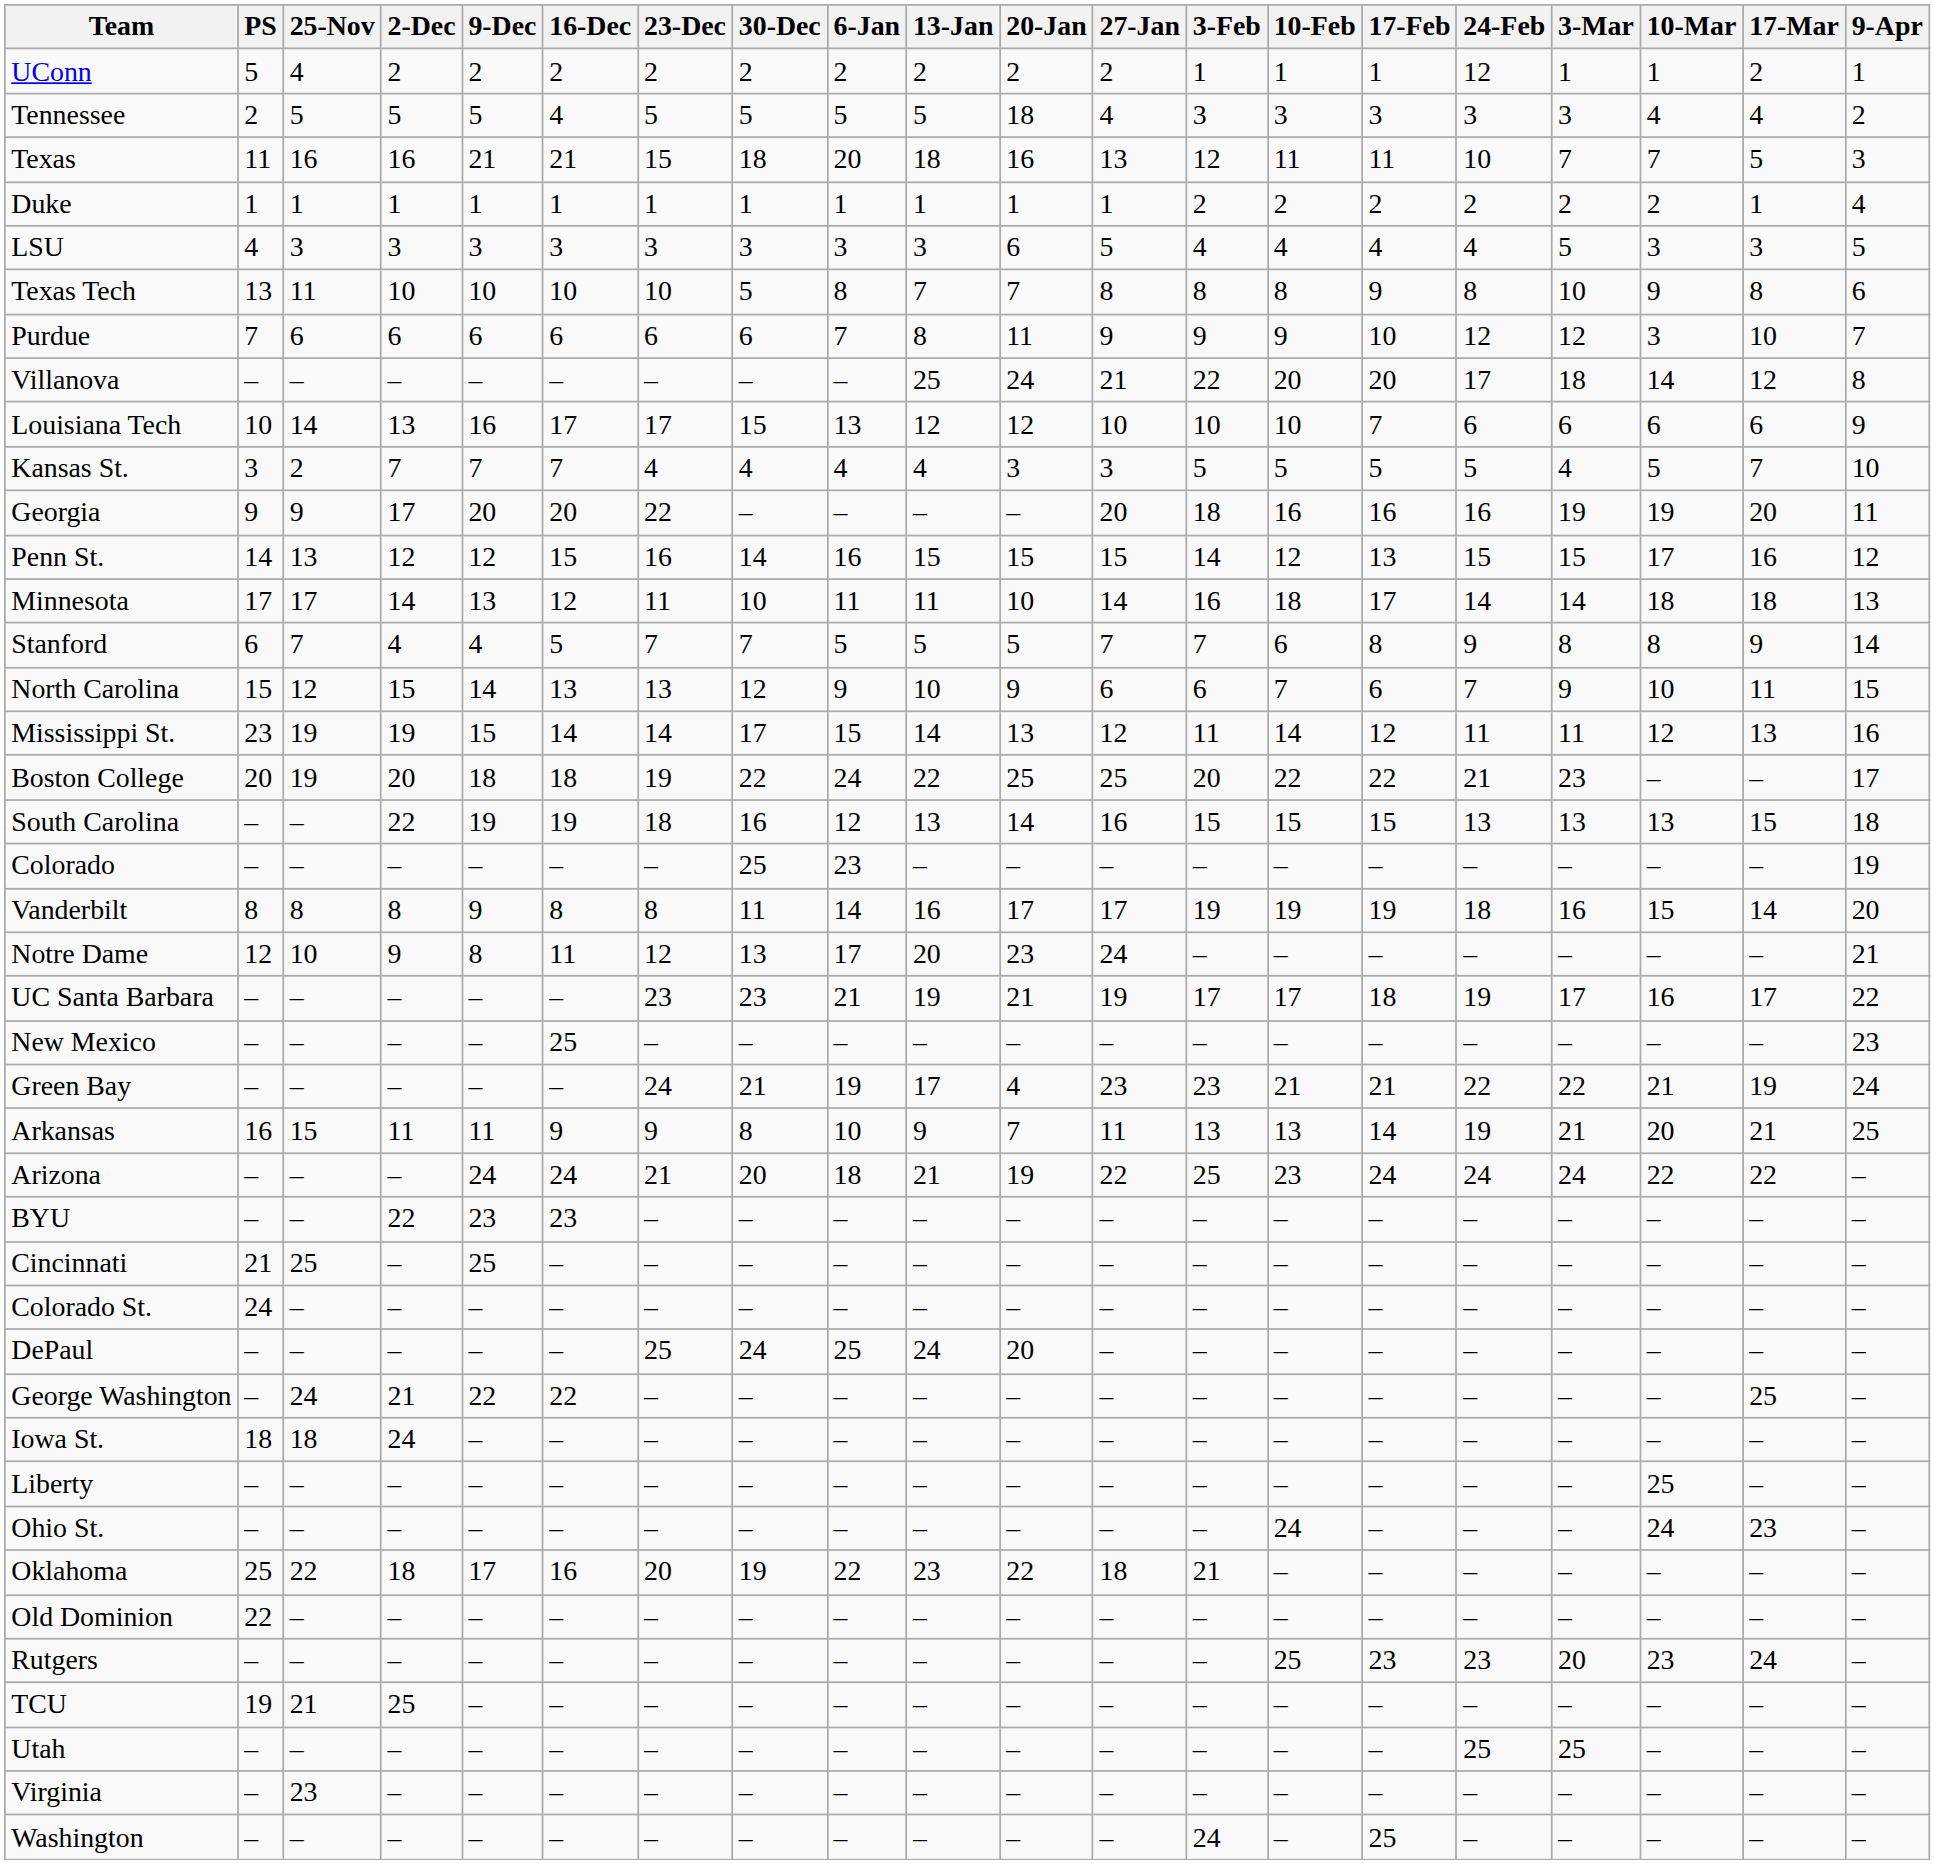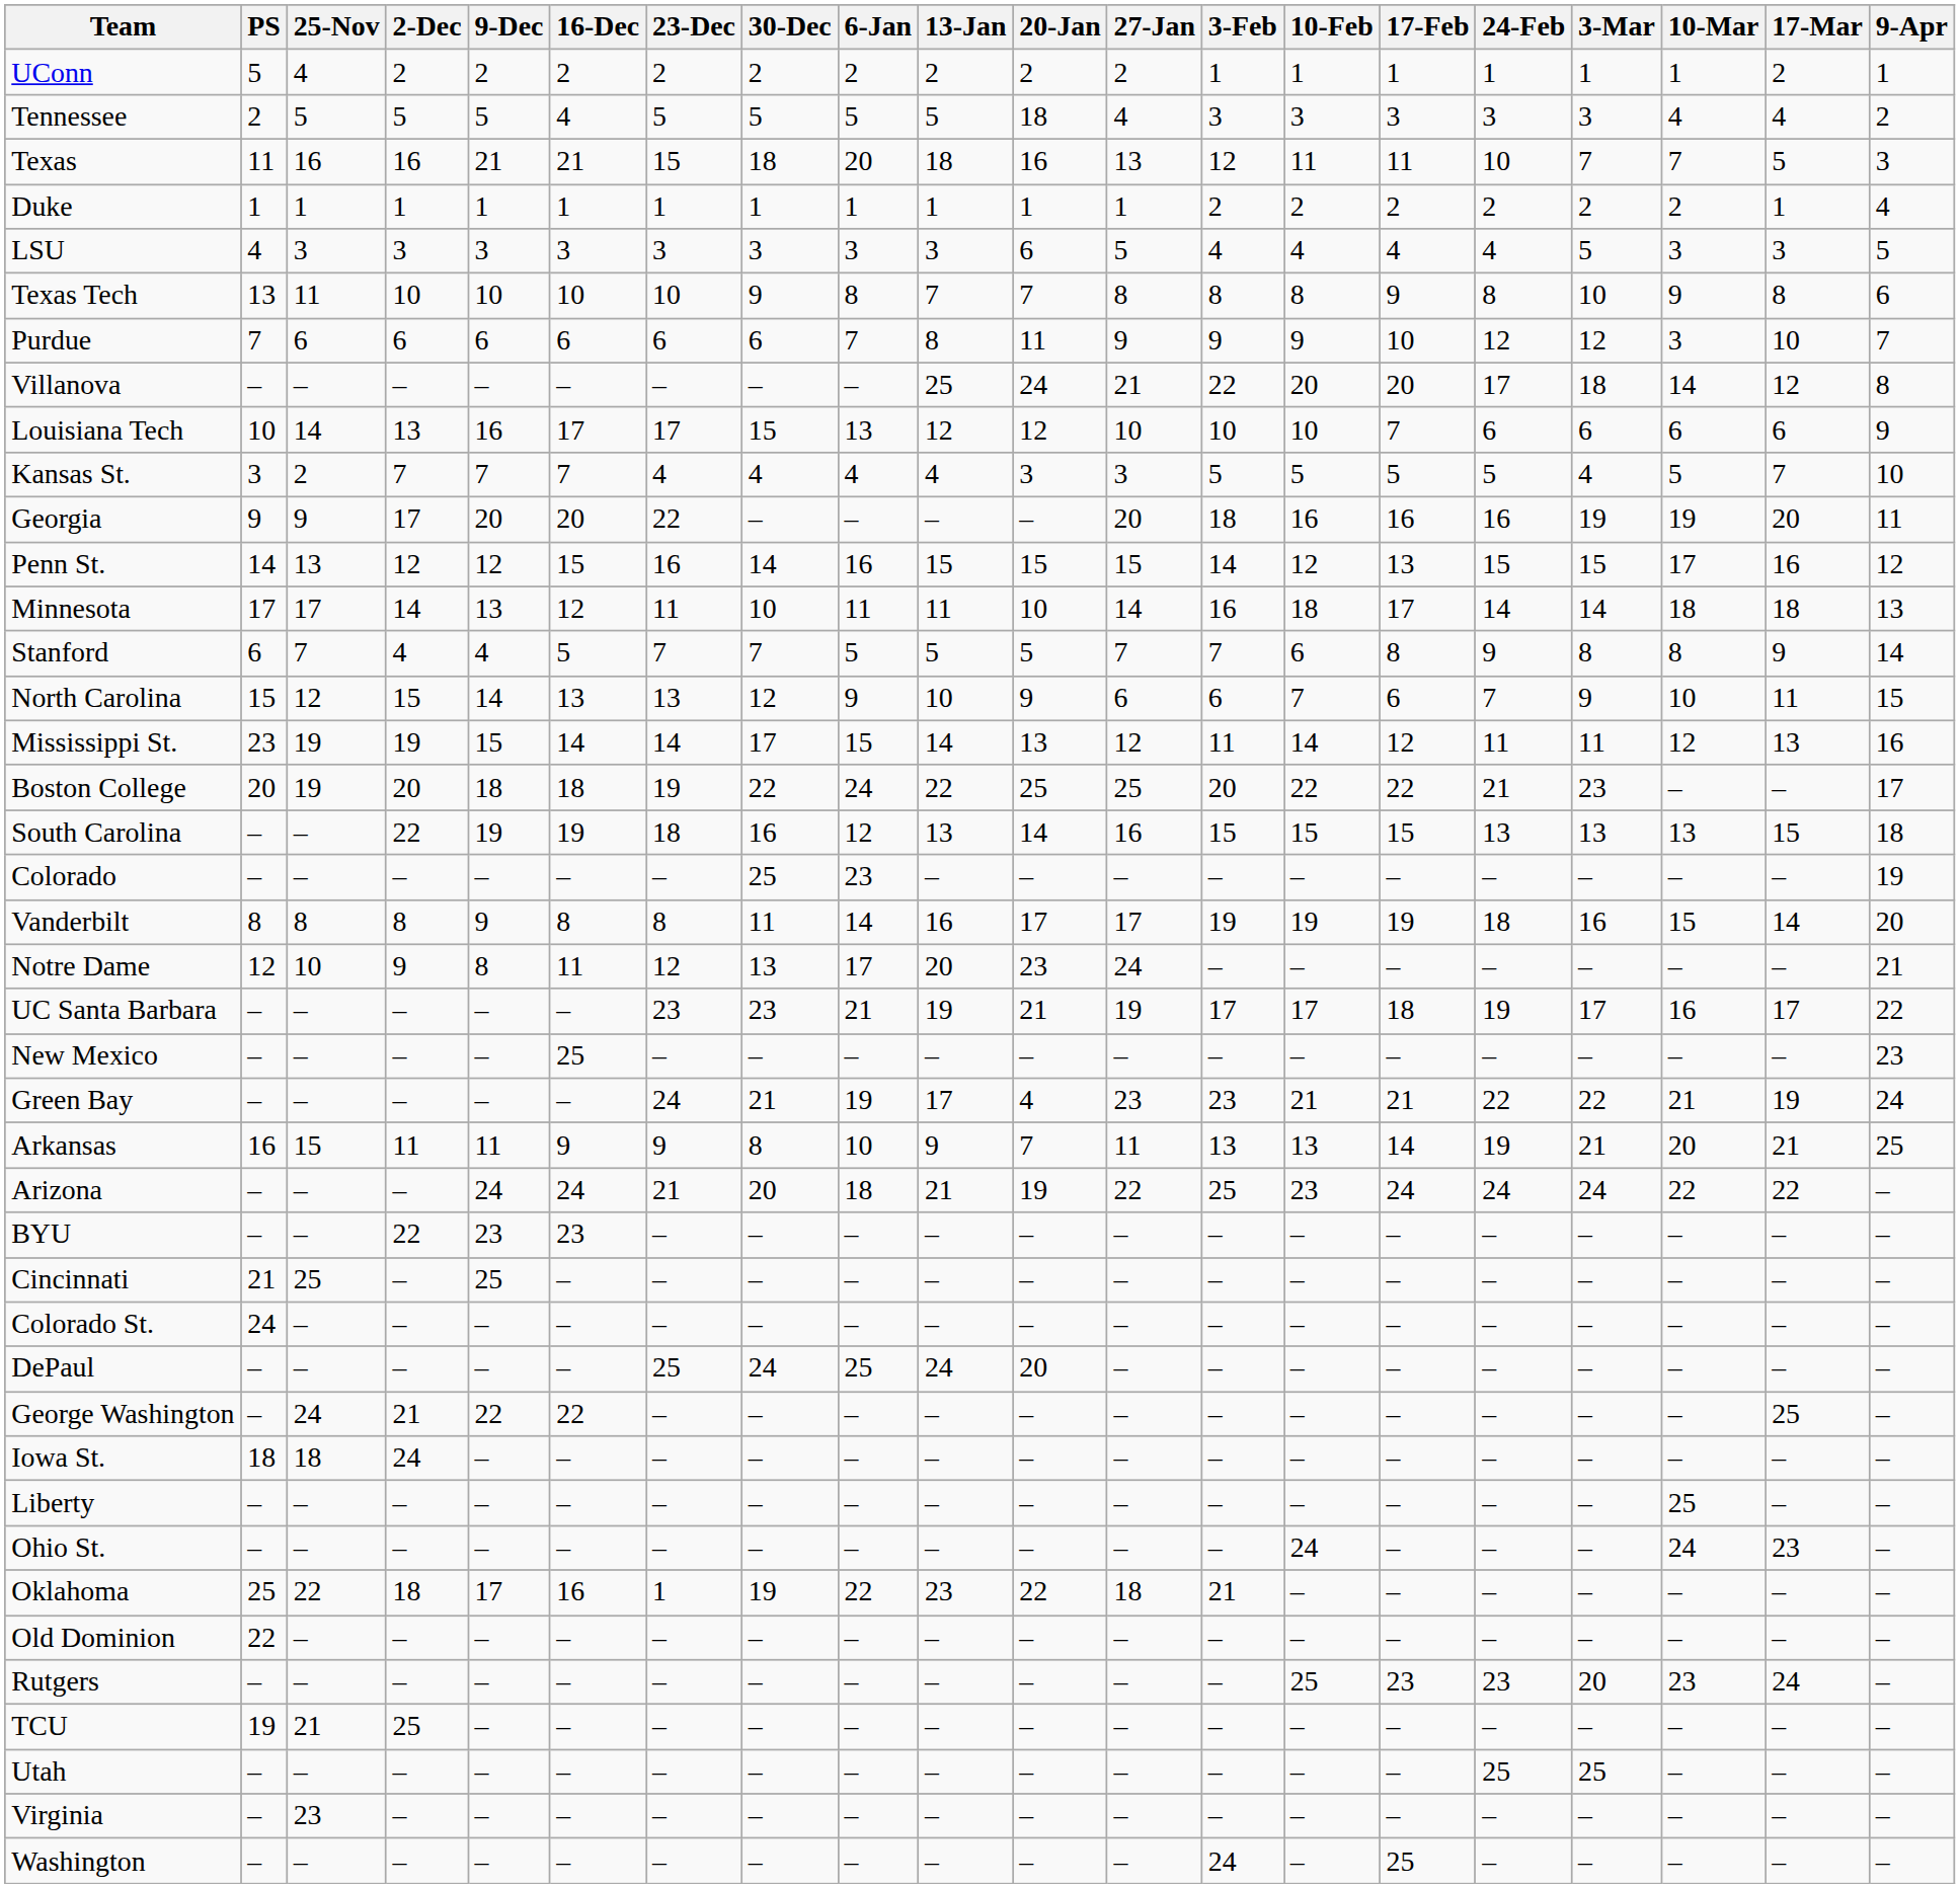UConn | 24-Feb: 12 -> 1
Texas Tech | 30-Dec: 5 -> 9
Oklahoma | 23-Dec: 20 -> 1
